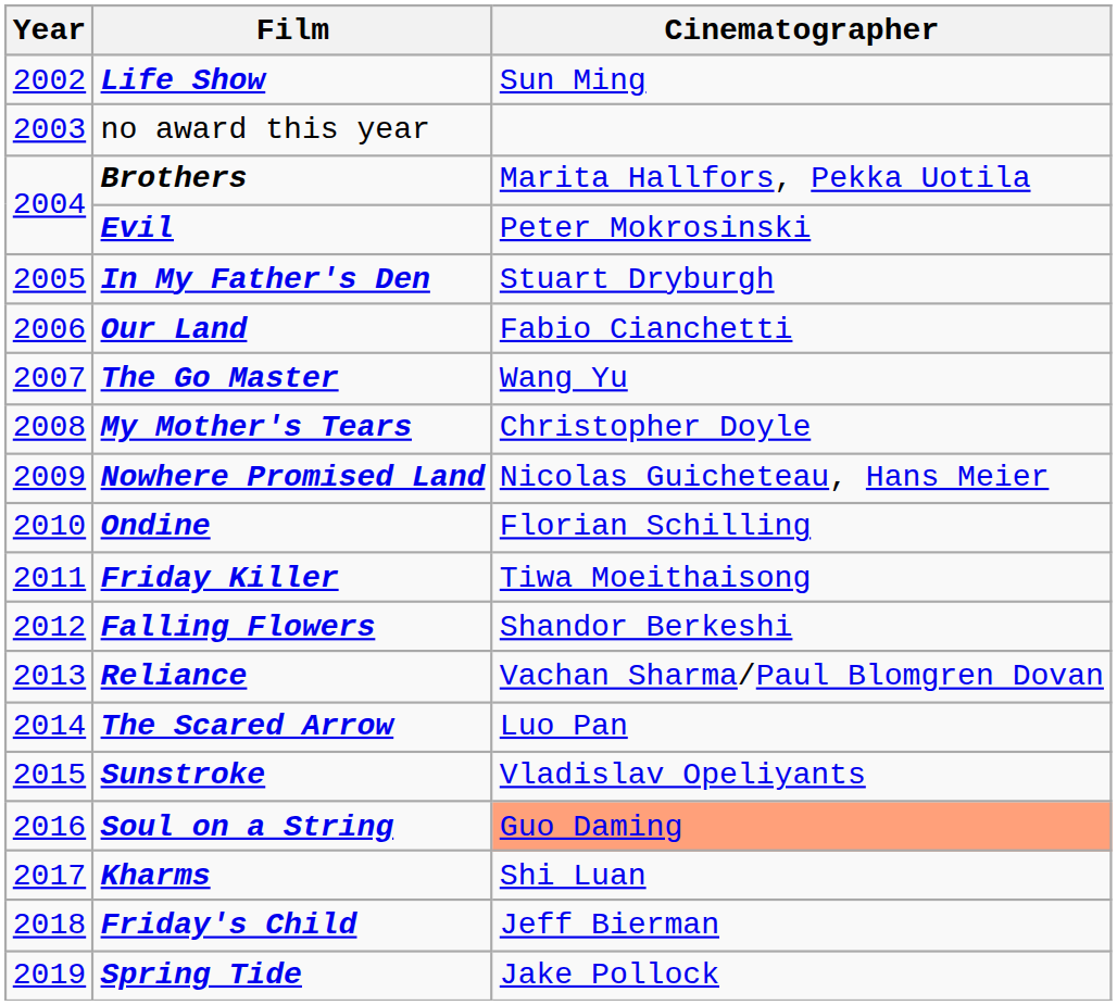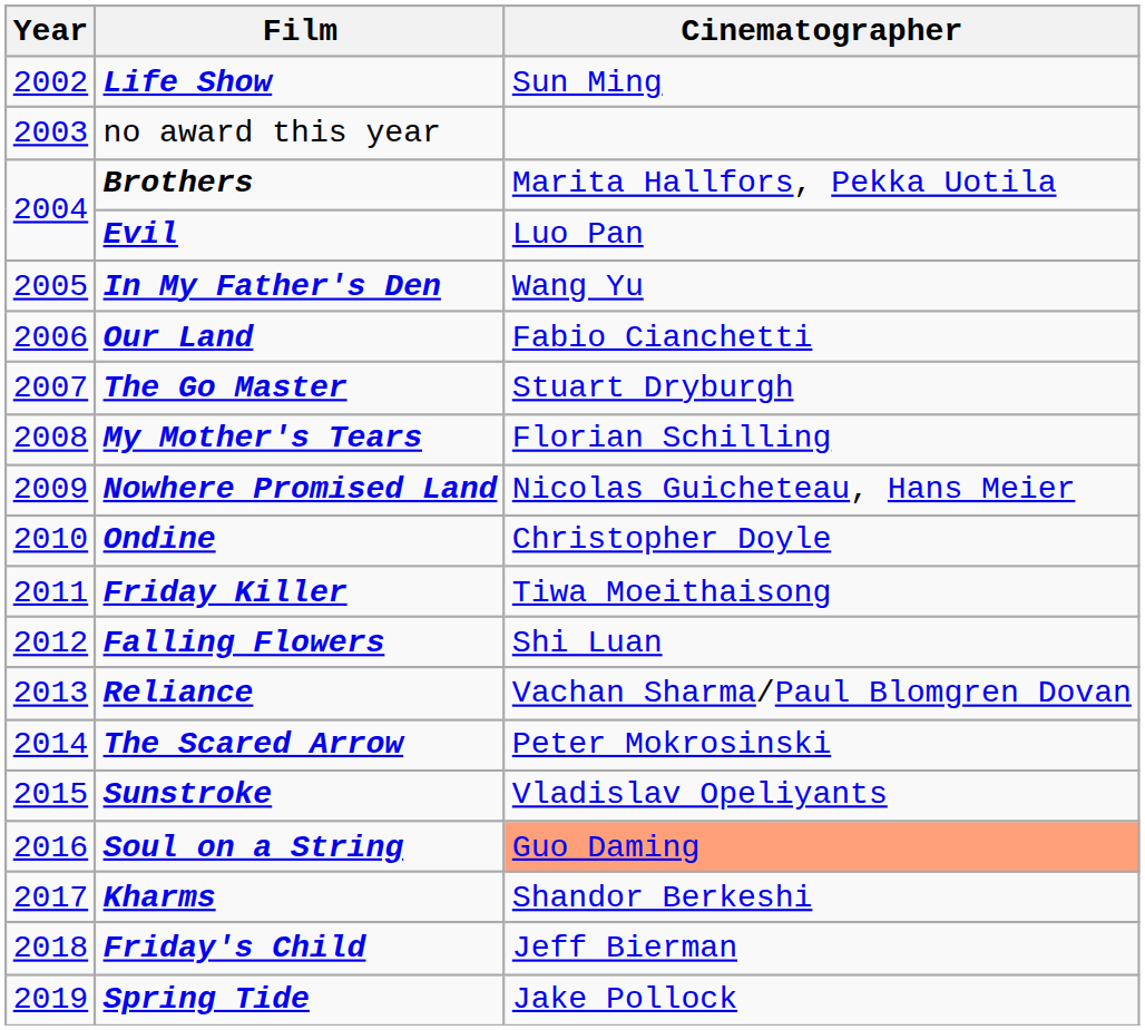Evil | Cinematographer: Peter Mokrosinski -> Luo Pan
In My Father's Den | Cinematographer: Stuart Dryburgh -> Wang Yu
The Go Master | Cinematographer: Wang Yu -> Stuart Dryburgh
My Mother's Tears | Cinematographer: Christopher Doyle -> Florian Schilling
Ondine | Cinematographer: Florian Schilling -> Christopher Doyle
Falling Flowers | Cinematographer: Shandor Berkeshi -> Shi Luan
The Scared Arrow | Cinematographer: Luo Pan -> Peter Mokrosinski
Kharms | Cinematographer: Shi Luan -> Shandor Berkeshi
